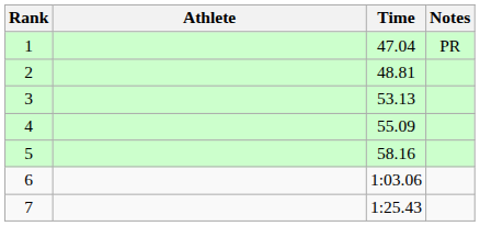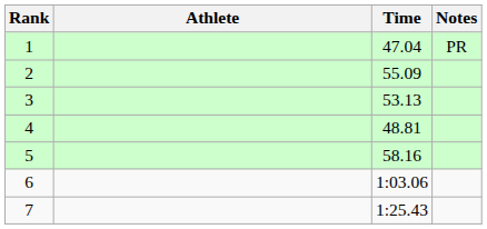2 | Time: 48.81 -> 55.09
4 | Time: 55.09 -> 48.81
